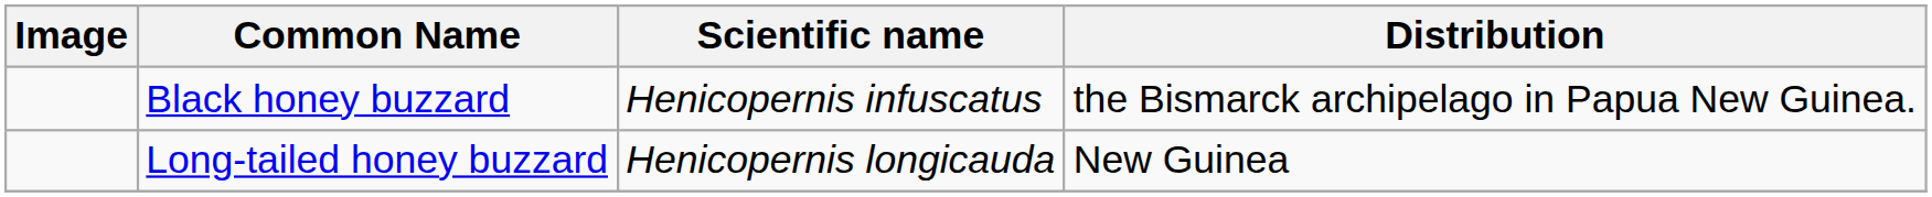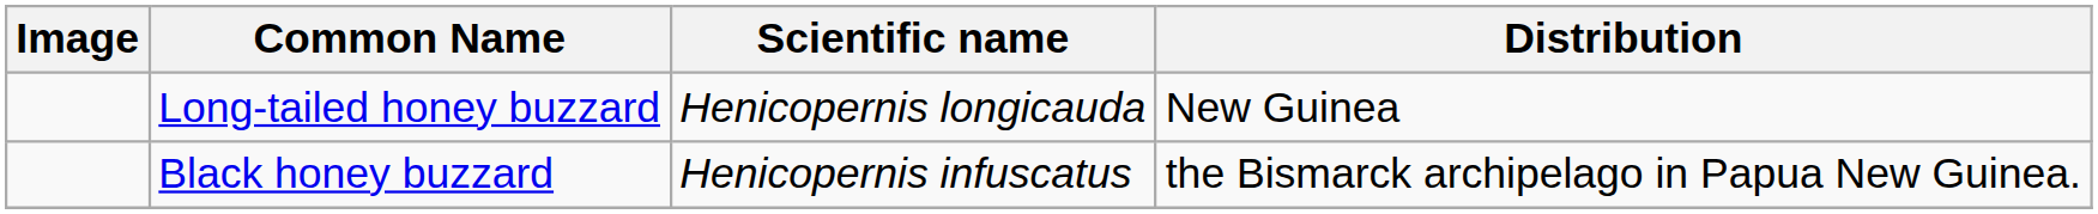rows swapped: Black honey buzzard <-> Long-tailed honey buzzard
